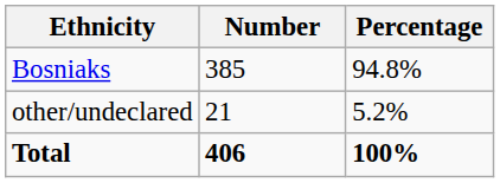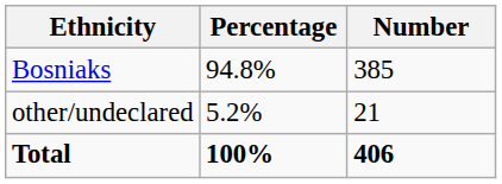columns swapped: Number <-> Percentage
